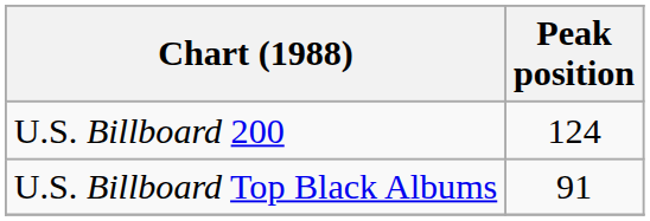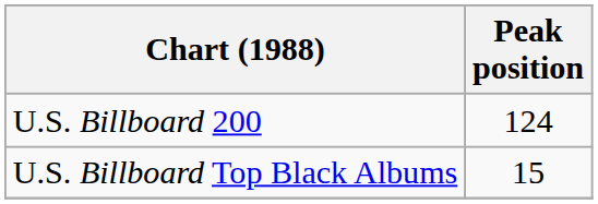U.S. Billboard Top Black Albums | Peak position: 91 -> 15
